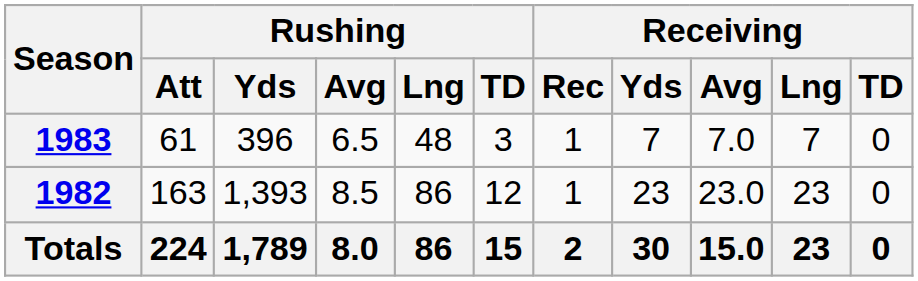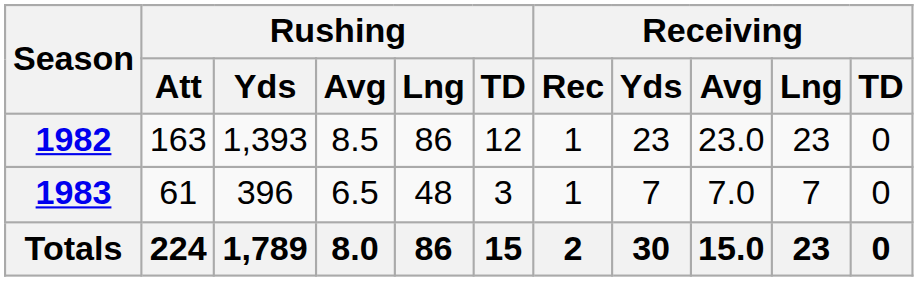rows swapped: 1982 <-> 1983
